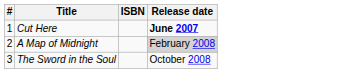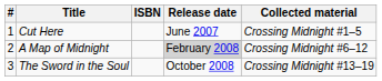+ column: Collected material | Crossing Midnight #1–5 | Crossing Midnight #6–12 | Crossing Midnight #13–19
Cut Here | Release date: bold -> normal
